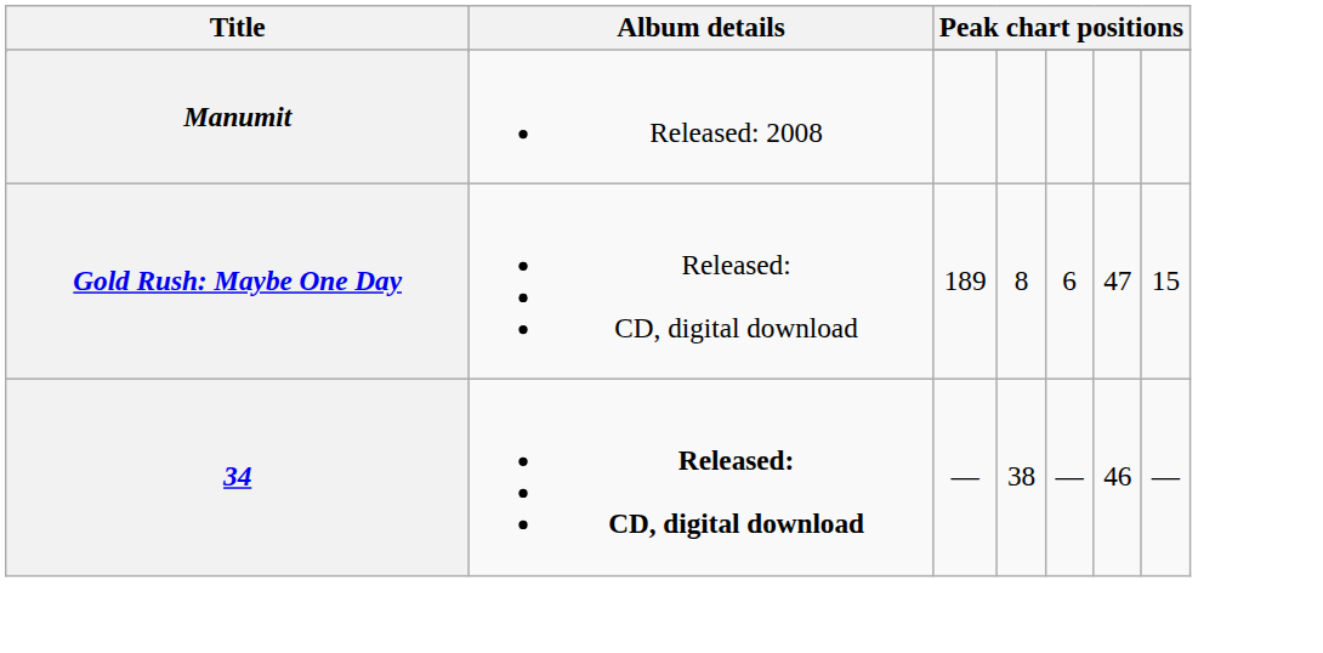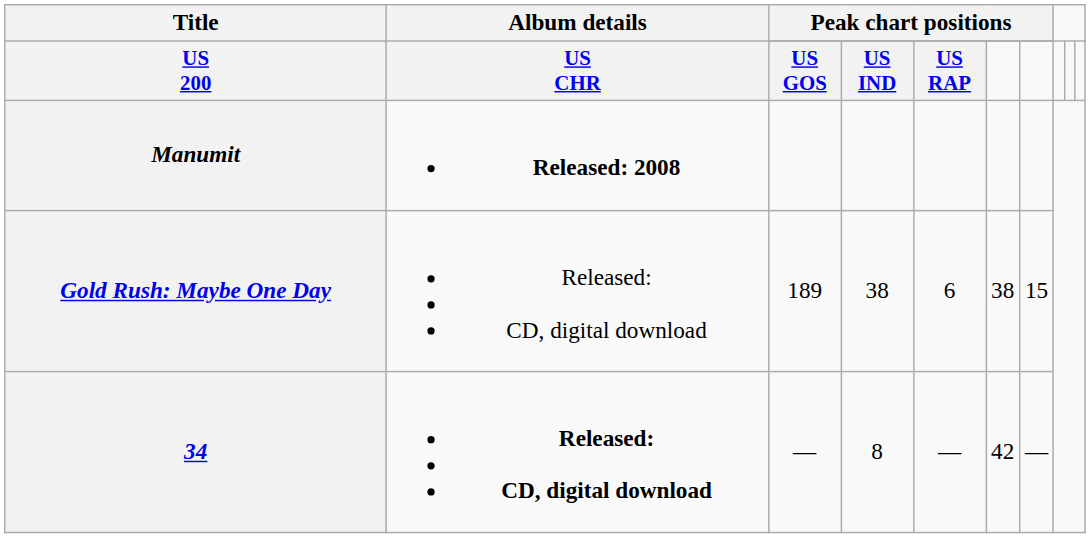+ row: US 200 | US CHR | US GOS | US IND | US RAP
Manumit | Album details: normal -> bold
Gold Rush: Maybe One Day | column 4: 8 -> 38
Gold Rush: Maybe One Day | column 6: 47 -> 38
34 | column 4: 38 -> 8
34 | column 6: 46 -> 42
